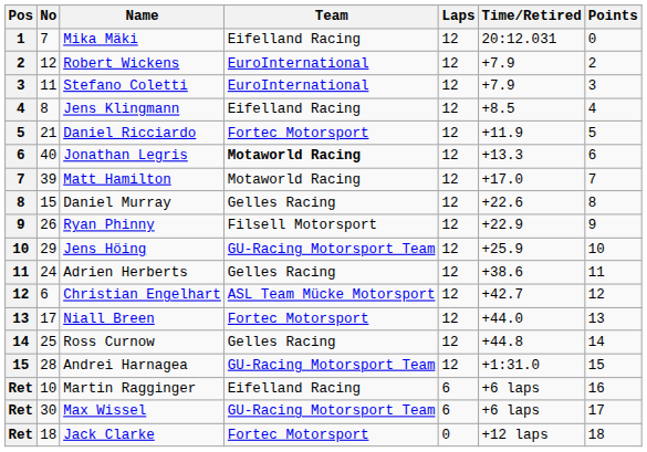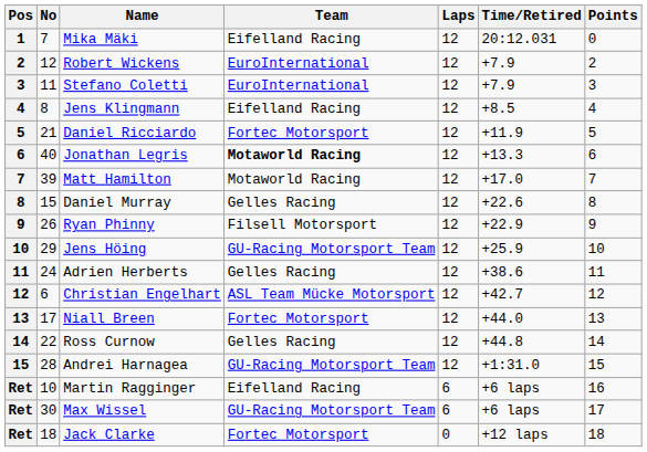Ross Curnow | No: 25 -> 22
